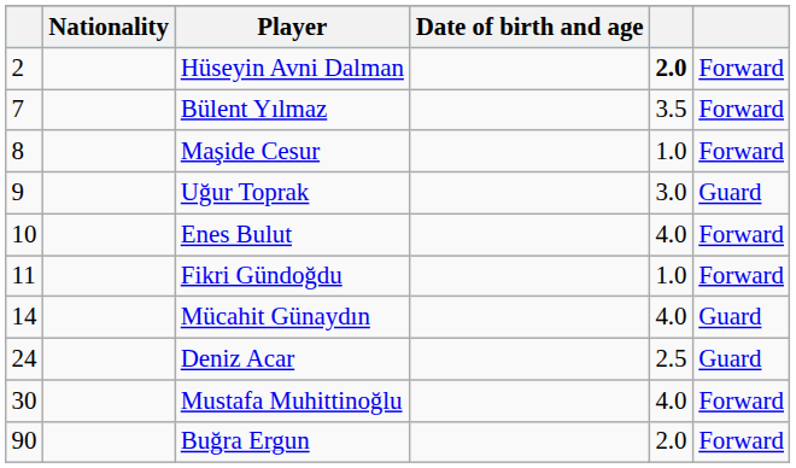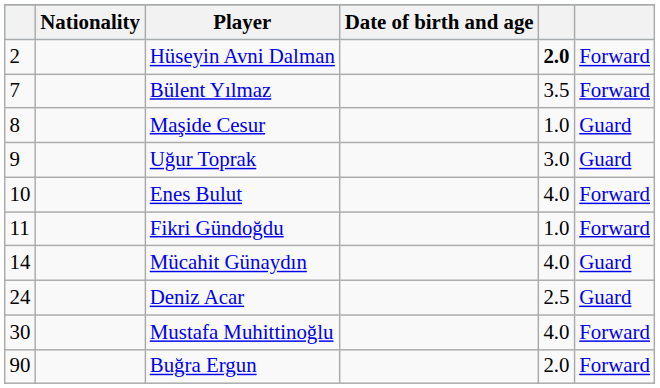Maşide Cesur | column 6: Forward -> Guard
